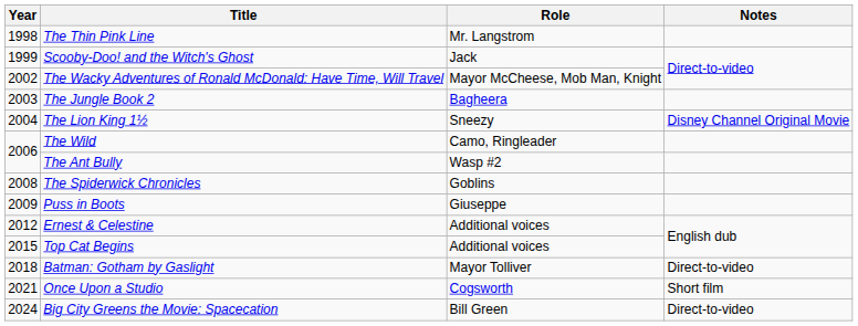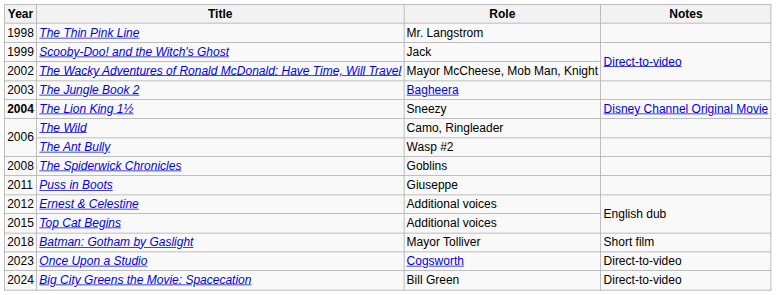The Lion King 1½ | Year: normal -> bold
Puss in Boots | Year: 2009 -> 2011
Batman: Gotham by Gaslight | Notes: Direct-to-video -> Short film
Once Upon a Studio | Year: 2021 -> 2023
Once Upon a Studio | Notes: Short film -> Direct-to-video
